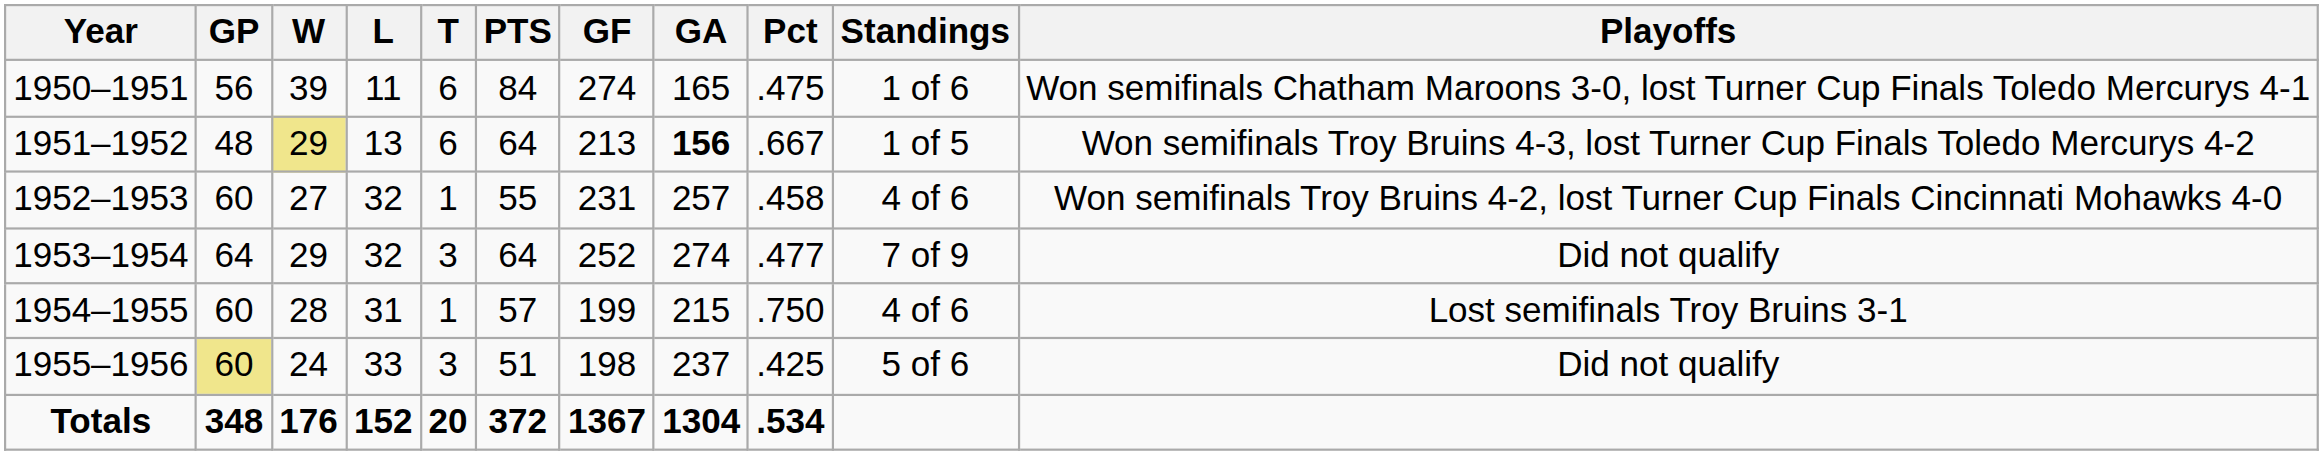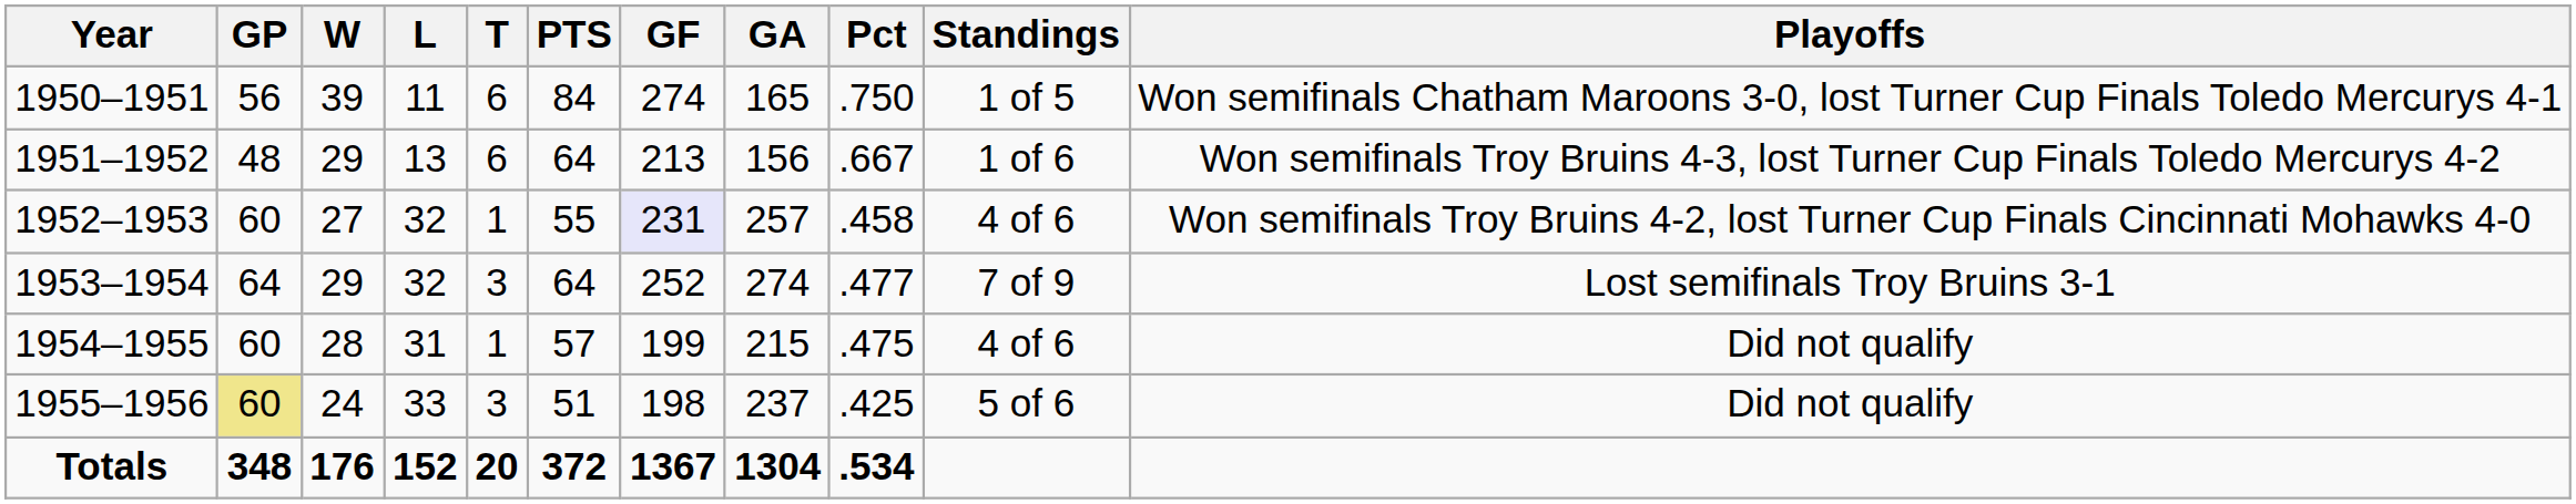1950–1951 | Pct: .475 -> .750
1950–1951 | Standings: 1 of 6 -> 1 of 5
1951–1952 | W: khaki background -> no background
1951–1952 | GA: bold -> normal
1951–1952 | Standings: 1 of 5 -> 1 of 6
1952–1953 | GF: no background -> lavender background
1953–1954 | Playoffs: Did not qualify -> Lost semifinals Troy Bruins 3-1
1954–1955 | Pct: .750 -> .475
1954–1955 | Playoffs: Lost semifinals Troy Bruins 3-1 -> Did not qualify
